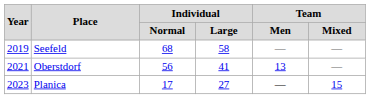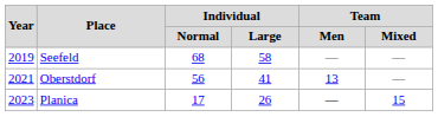Planica | Individual / Large: 27 -> 26
